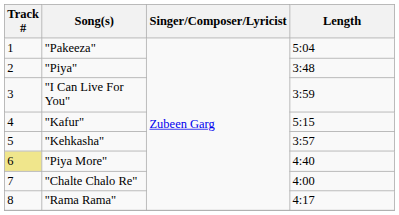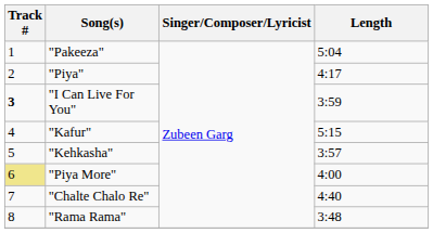"Piya" | Length: 3:48 -> 4:17
"I Can Live For You" | Track #: normal -> bold
"Piya More" | Length: 4:40 -> 4:00
"Chalte Chalo Re" | Length: 4:00 -> 4:40
"Rama Rama" | Length: 4:17 -> 3:48
